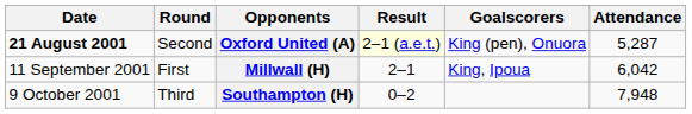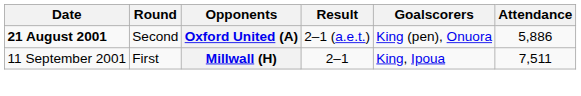Oxford United (A) | Result: lightyellow background -> no background
Oxford United (A) | Attendance: 5,287 -> 5,886
Millwall (H) | Attendance: 6,042 -> 7,511
- row: 9 October 2001 | Third | Southampton (H) | 0–2 | 7,948
